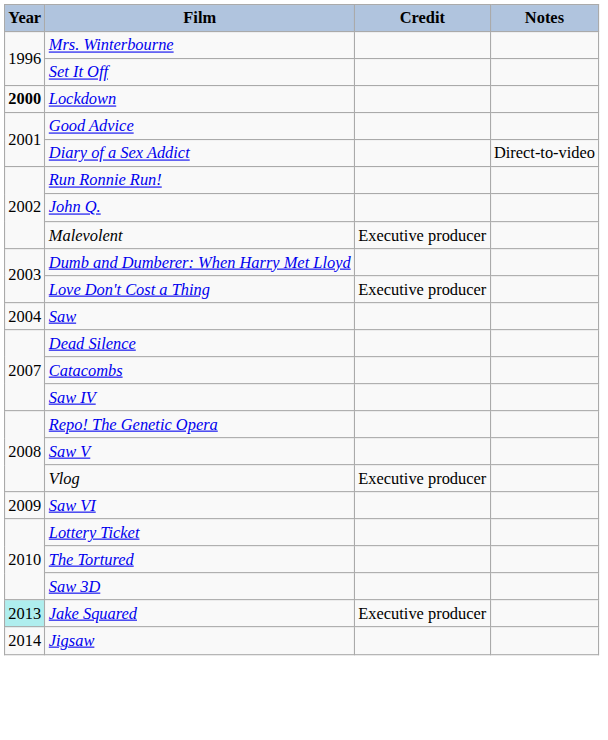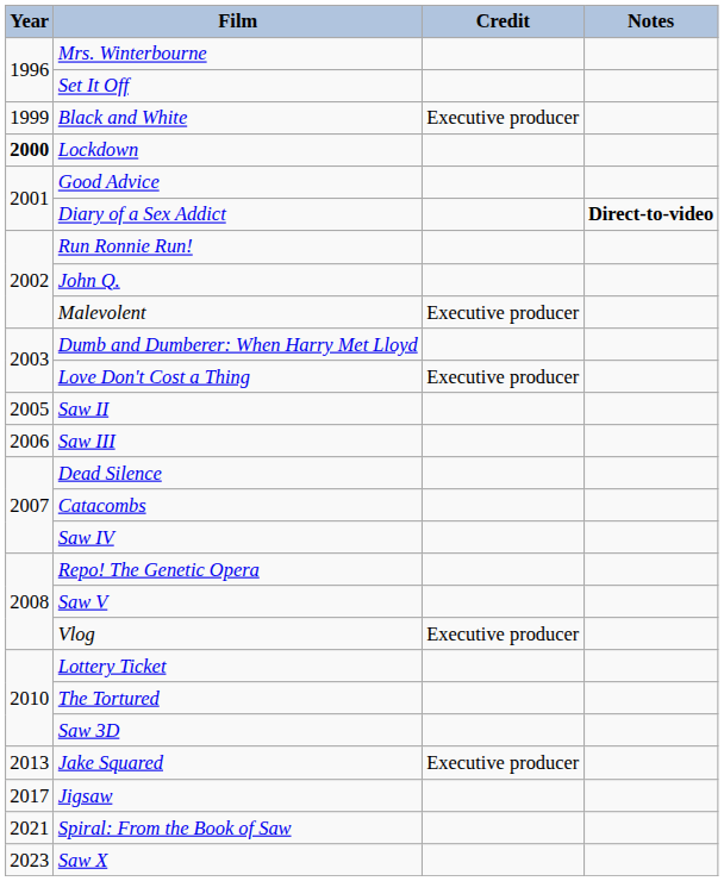+ row: 1999 | Black and White | Executive producer
Diary of a Sex Addict | Notes: normal -> bold
- row: 2004 | Saw
+ row: 2005 | Saw II
+ row: 2006 | Saw III
- row: 2009 | Saw VI
Jake Squared | Year: paleturquoise background -> no background
Jigsaw | Year: 2014 -> 2017
+ row: 2021 | Spiral: From the Book of Saw
+ row: 2023 | Saw X
